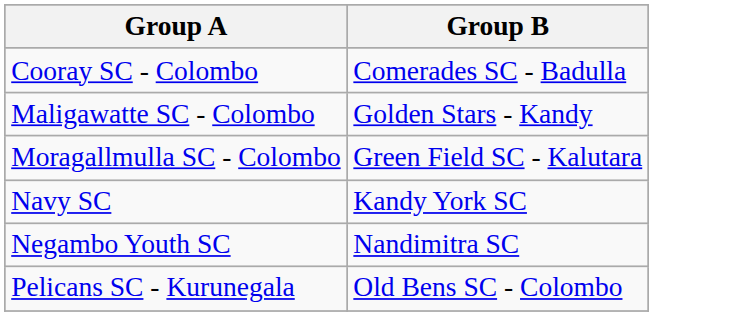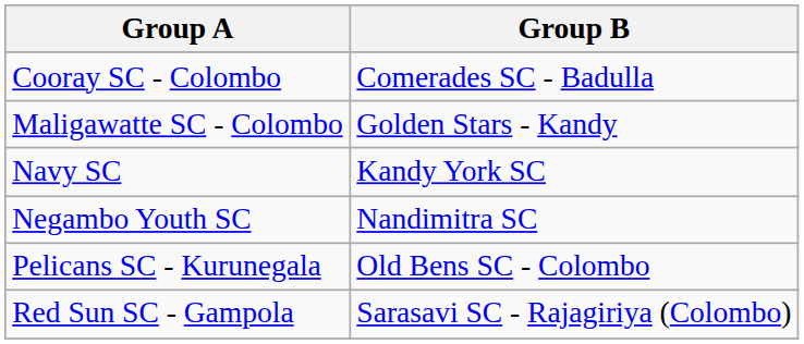- row: Moragallmulla SC - Colombo | Green Field SC - Kalutara
+ row: Red Sun SC - Gampola | Sarasavi SC - Rajagiriya (Colombo)
